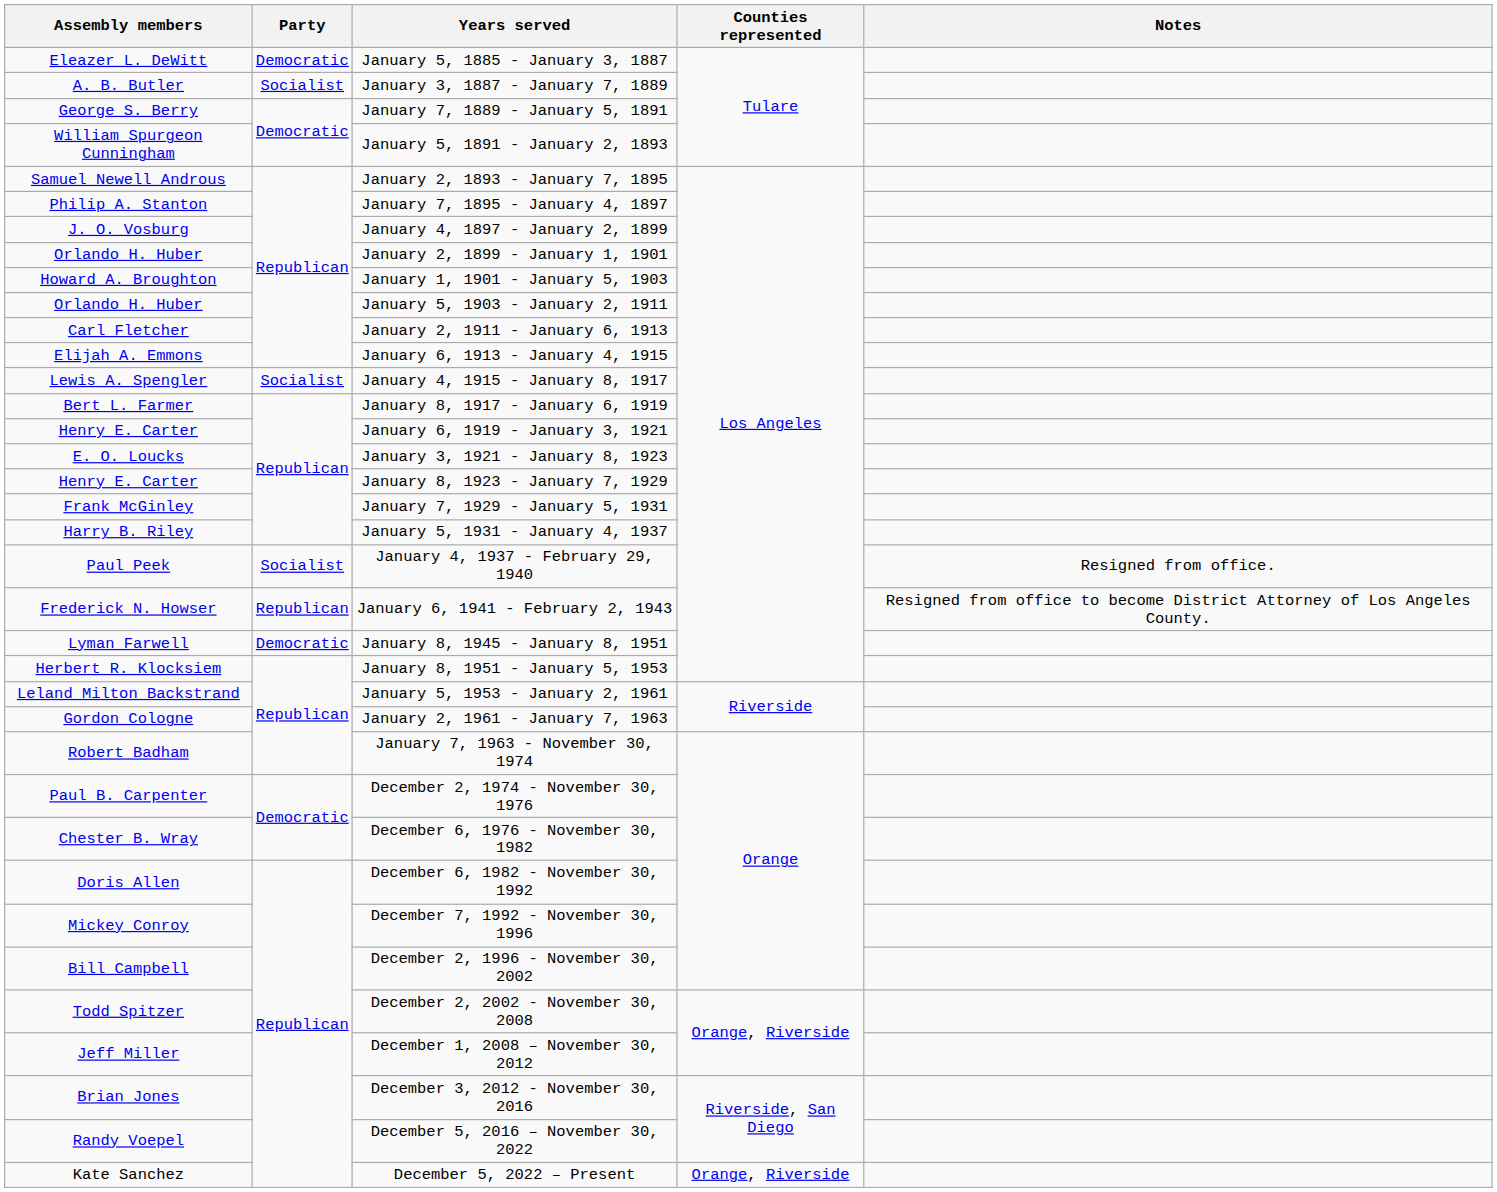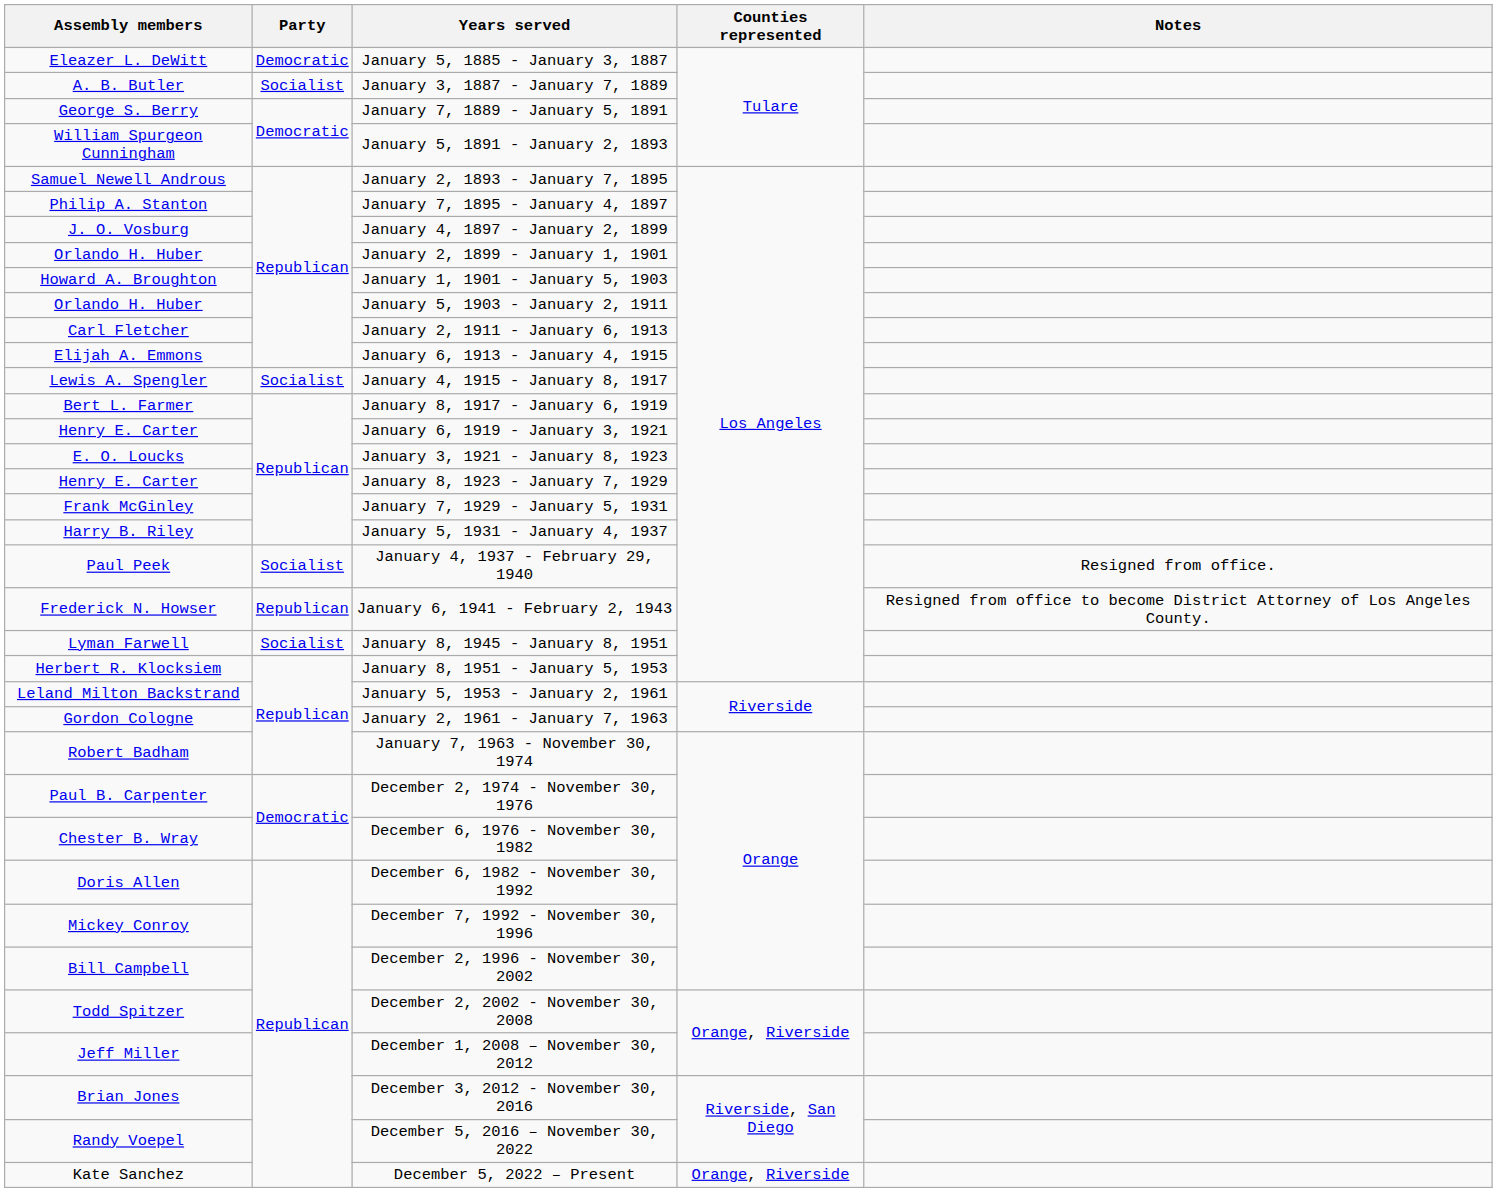January 8, 1945 - January 8, 1951 | Party: Democratic -> Socialist
